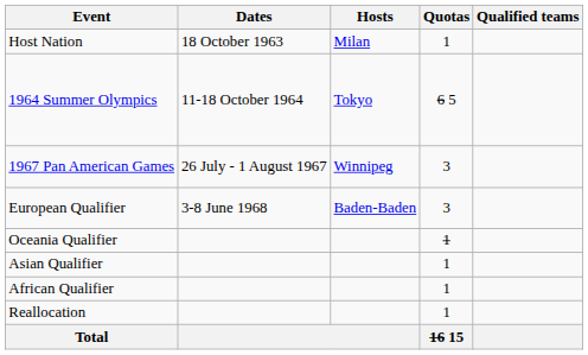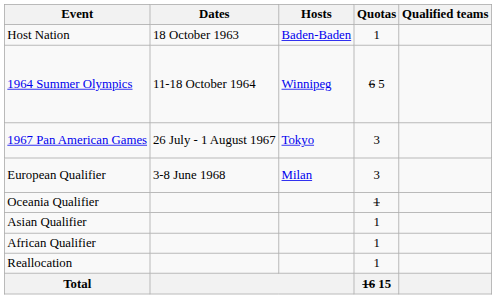Host Nation | Hosts: Milan -> Baden-Baden
1964 Summer Olympics | Hosts: Tokyo -> Winnipeg
1967 Pan American Games | Hosts: Winnipeg -> Tokyo
European Qualifier | Hosts: Baden-Baden -> Milan
